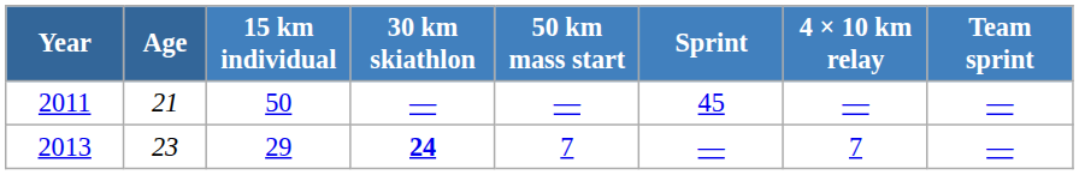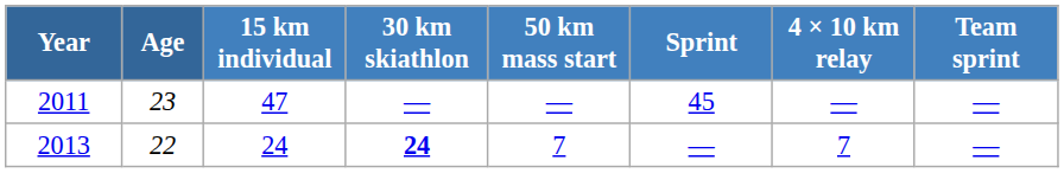2011 | Age: 21 -> 23
2011 | 15 km individual: 50 -> 47
2013 | Age: 23 -> 22
2013 | 15 km individual: 29 -> 24
